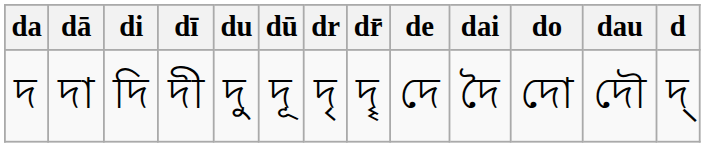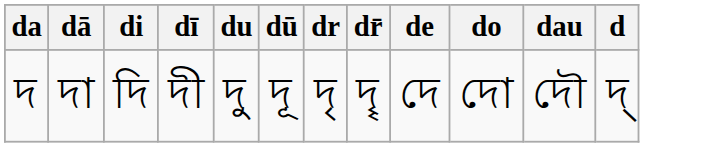- column: dai | দৈ
